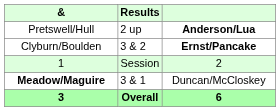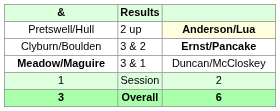Pretswell/Hull | column 3: no background -> lightyellow background
rows swapped: Meadow/Maguire <-> 1
